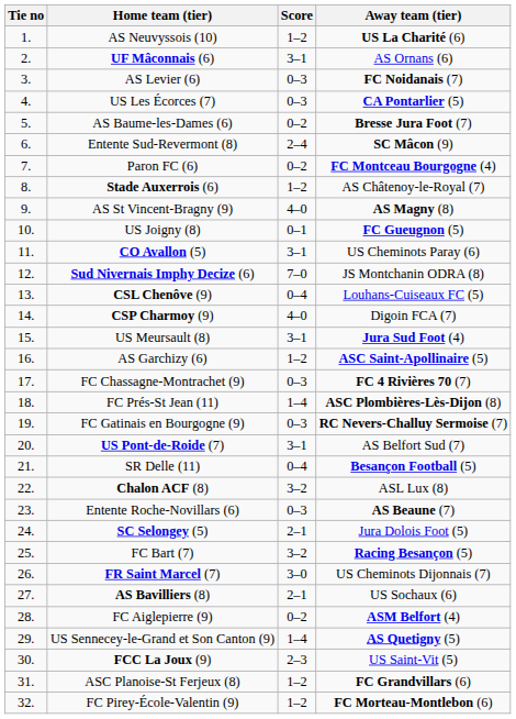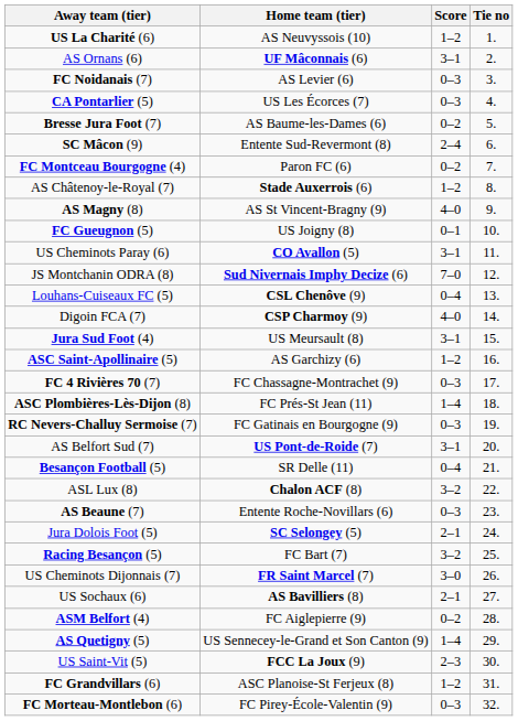columns swapped: Tie no <-> Away team (tier)
FC Pirey-École-Valentin (9) | Score: 1–2 -> 0–3
